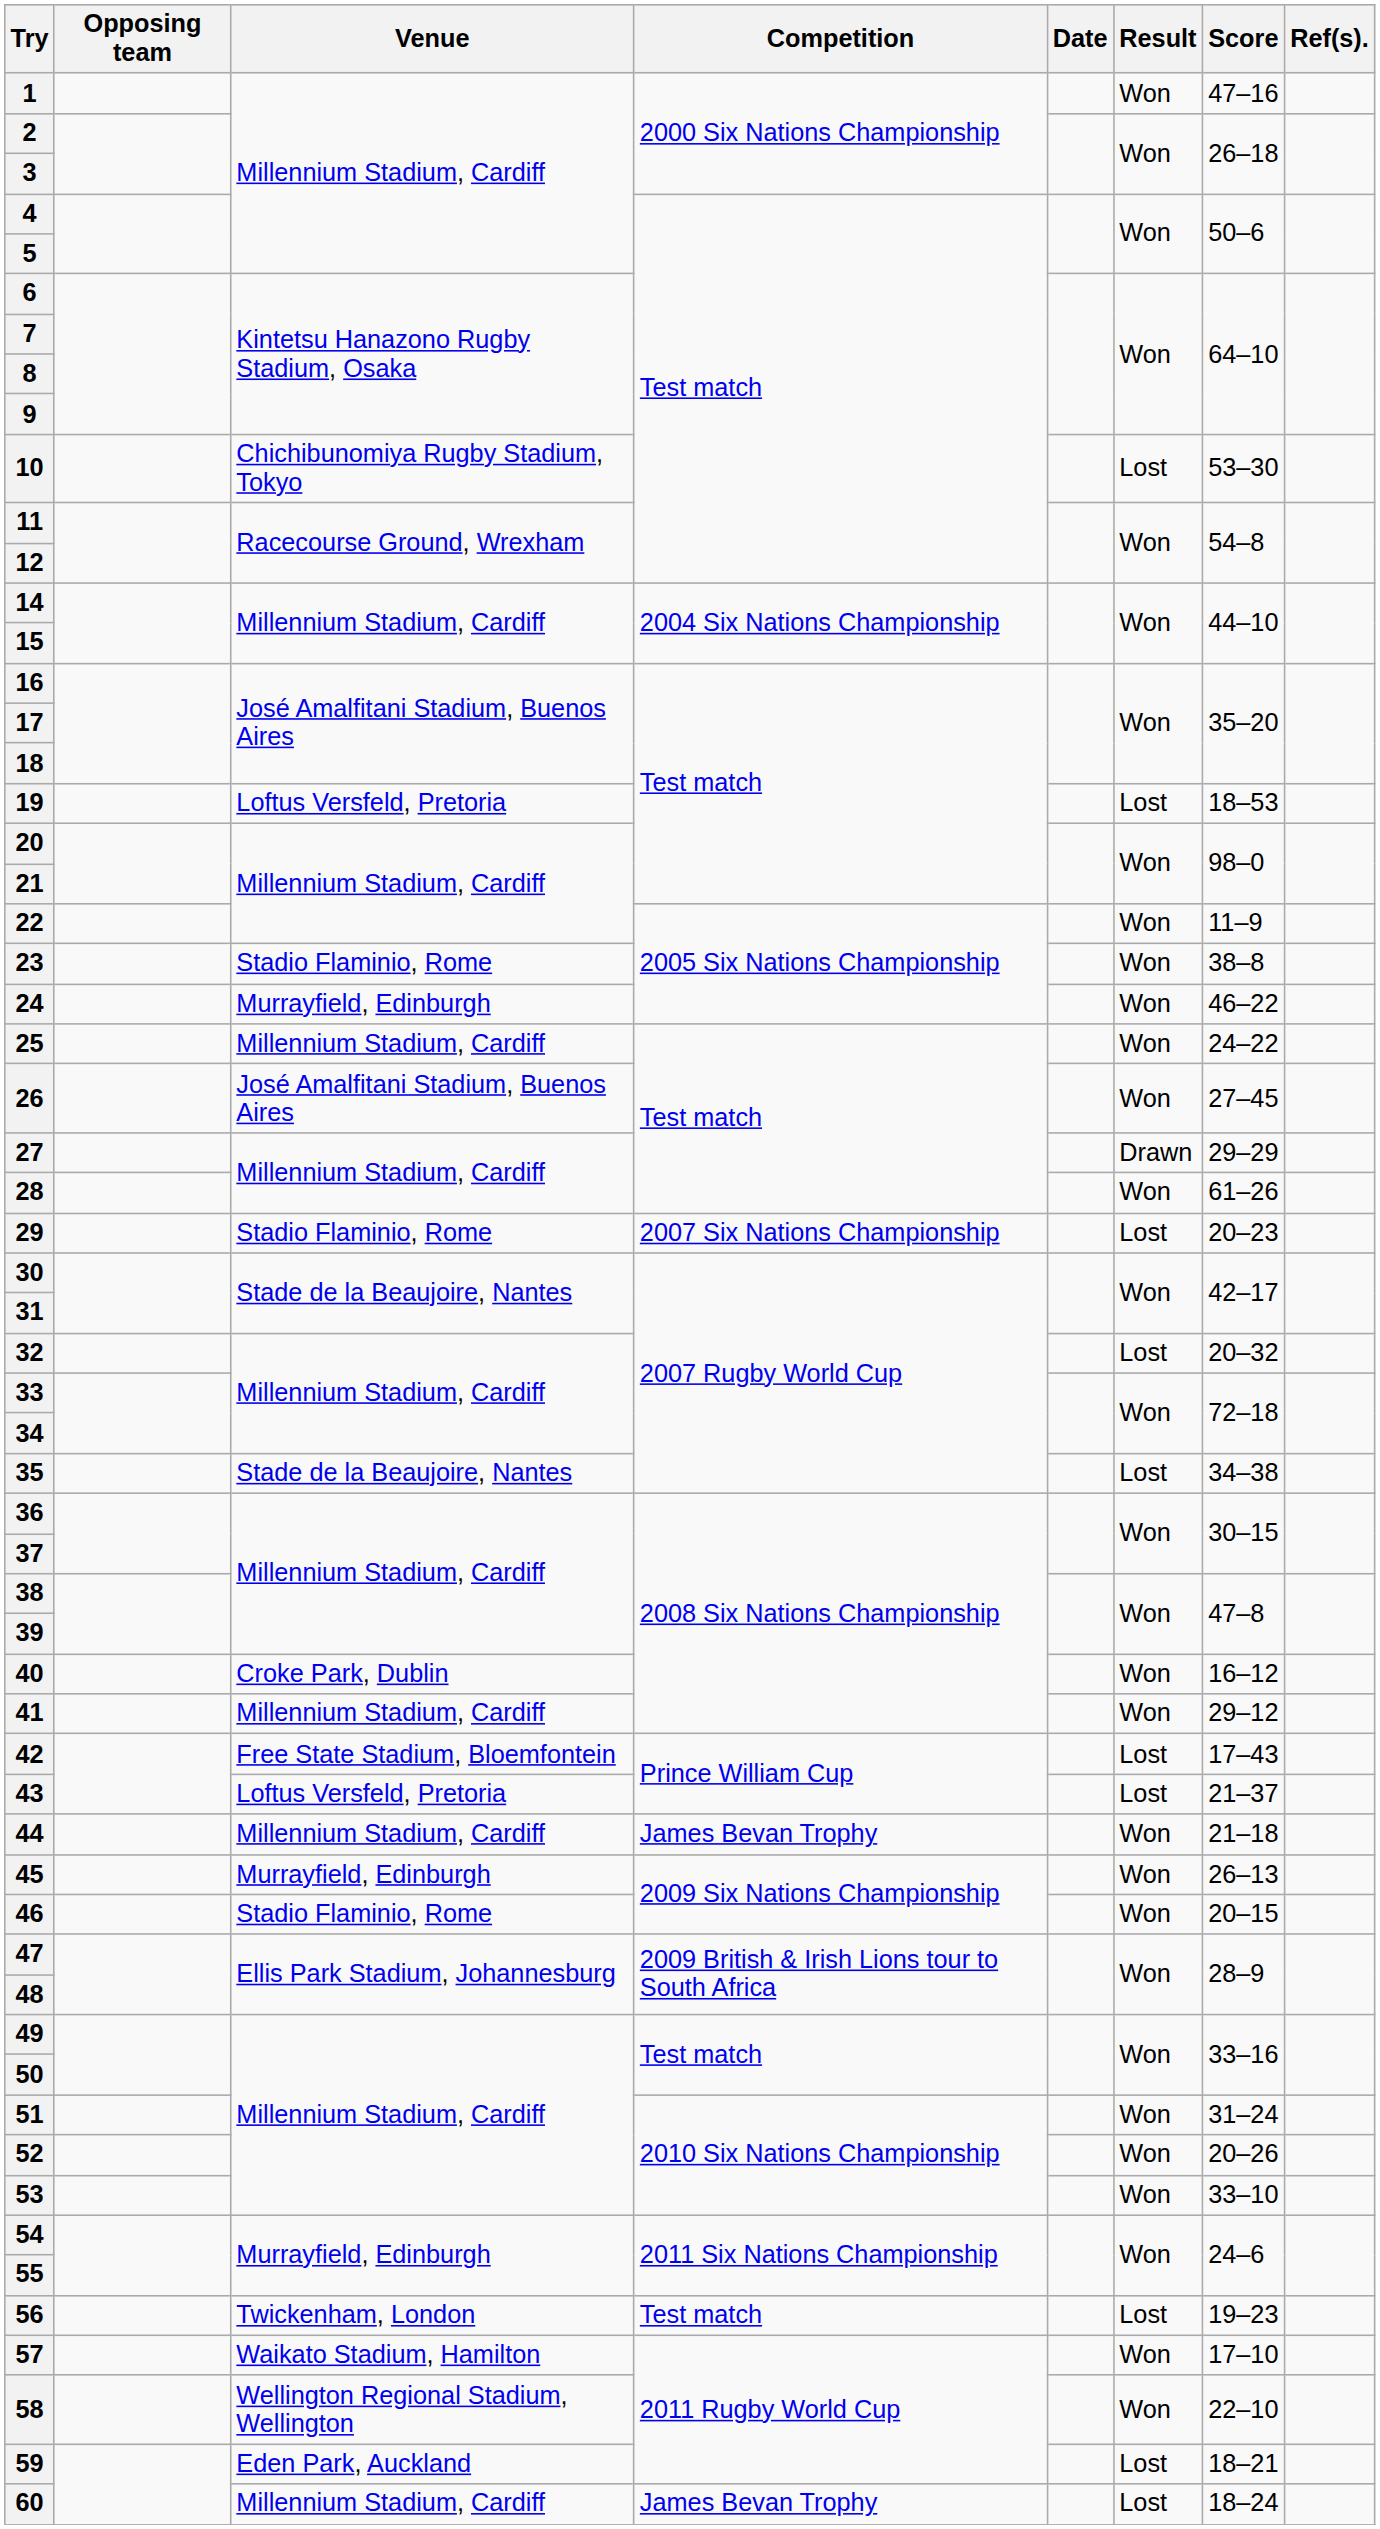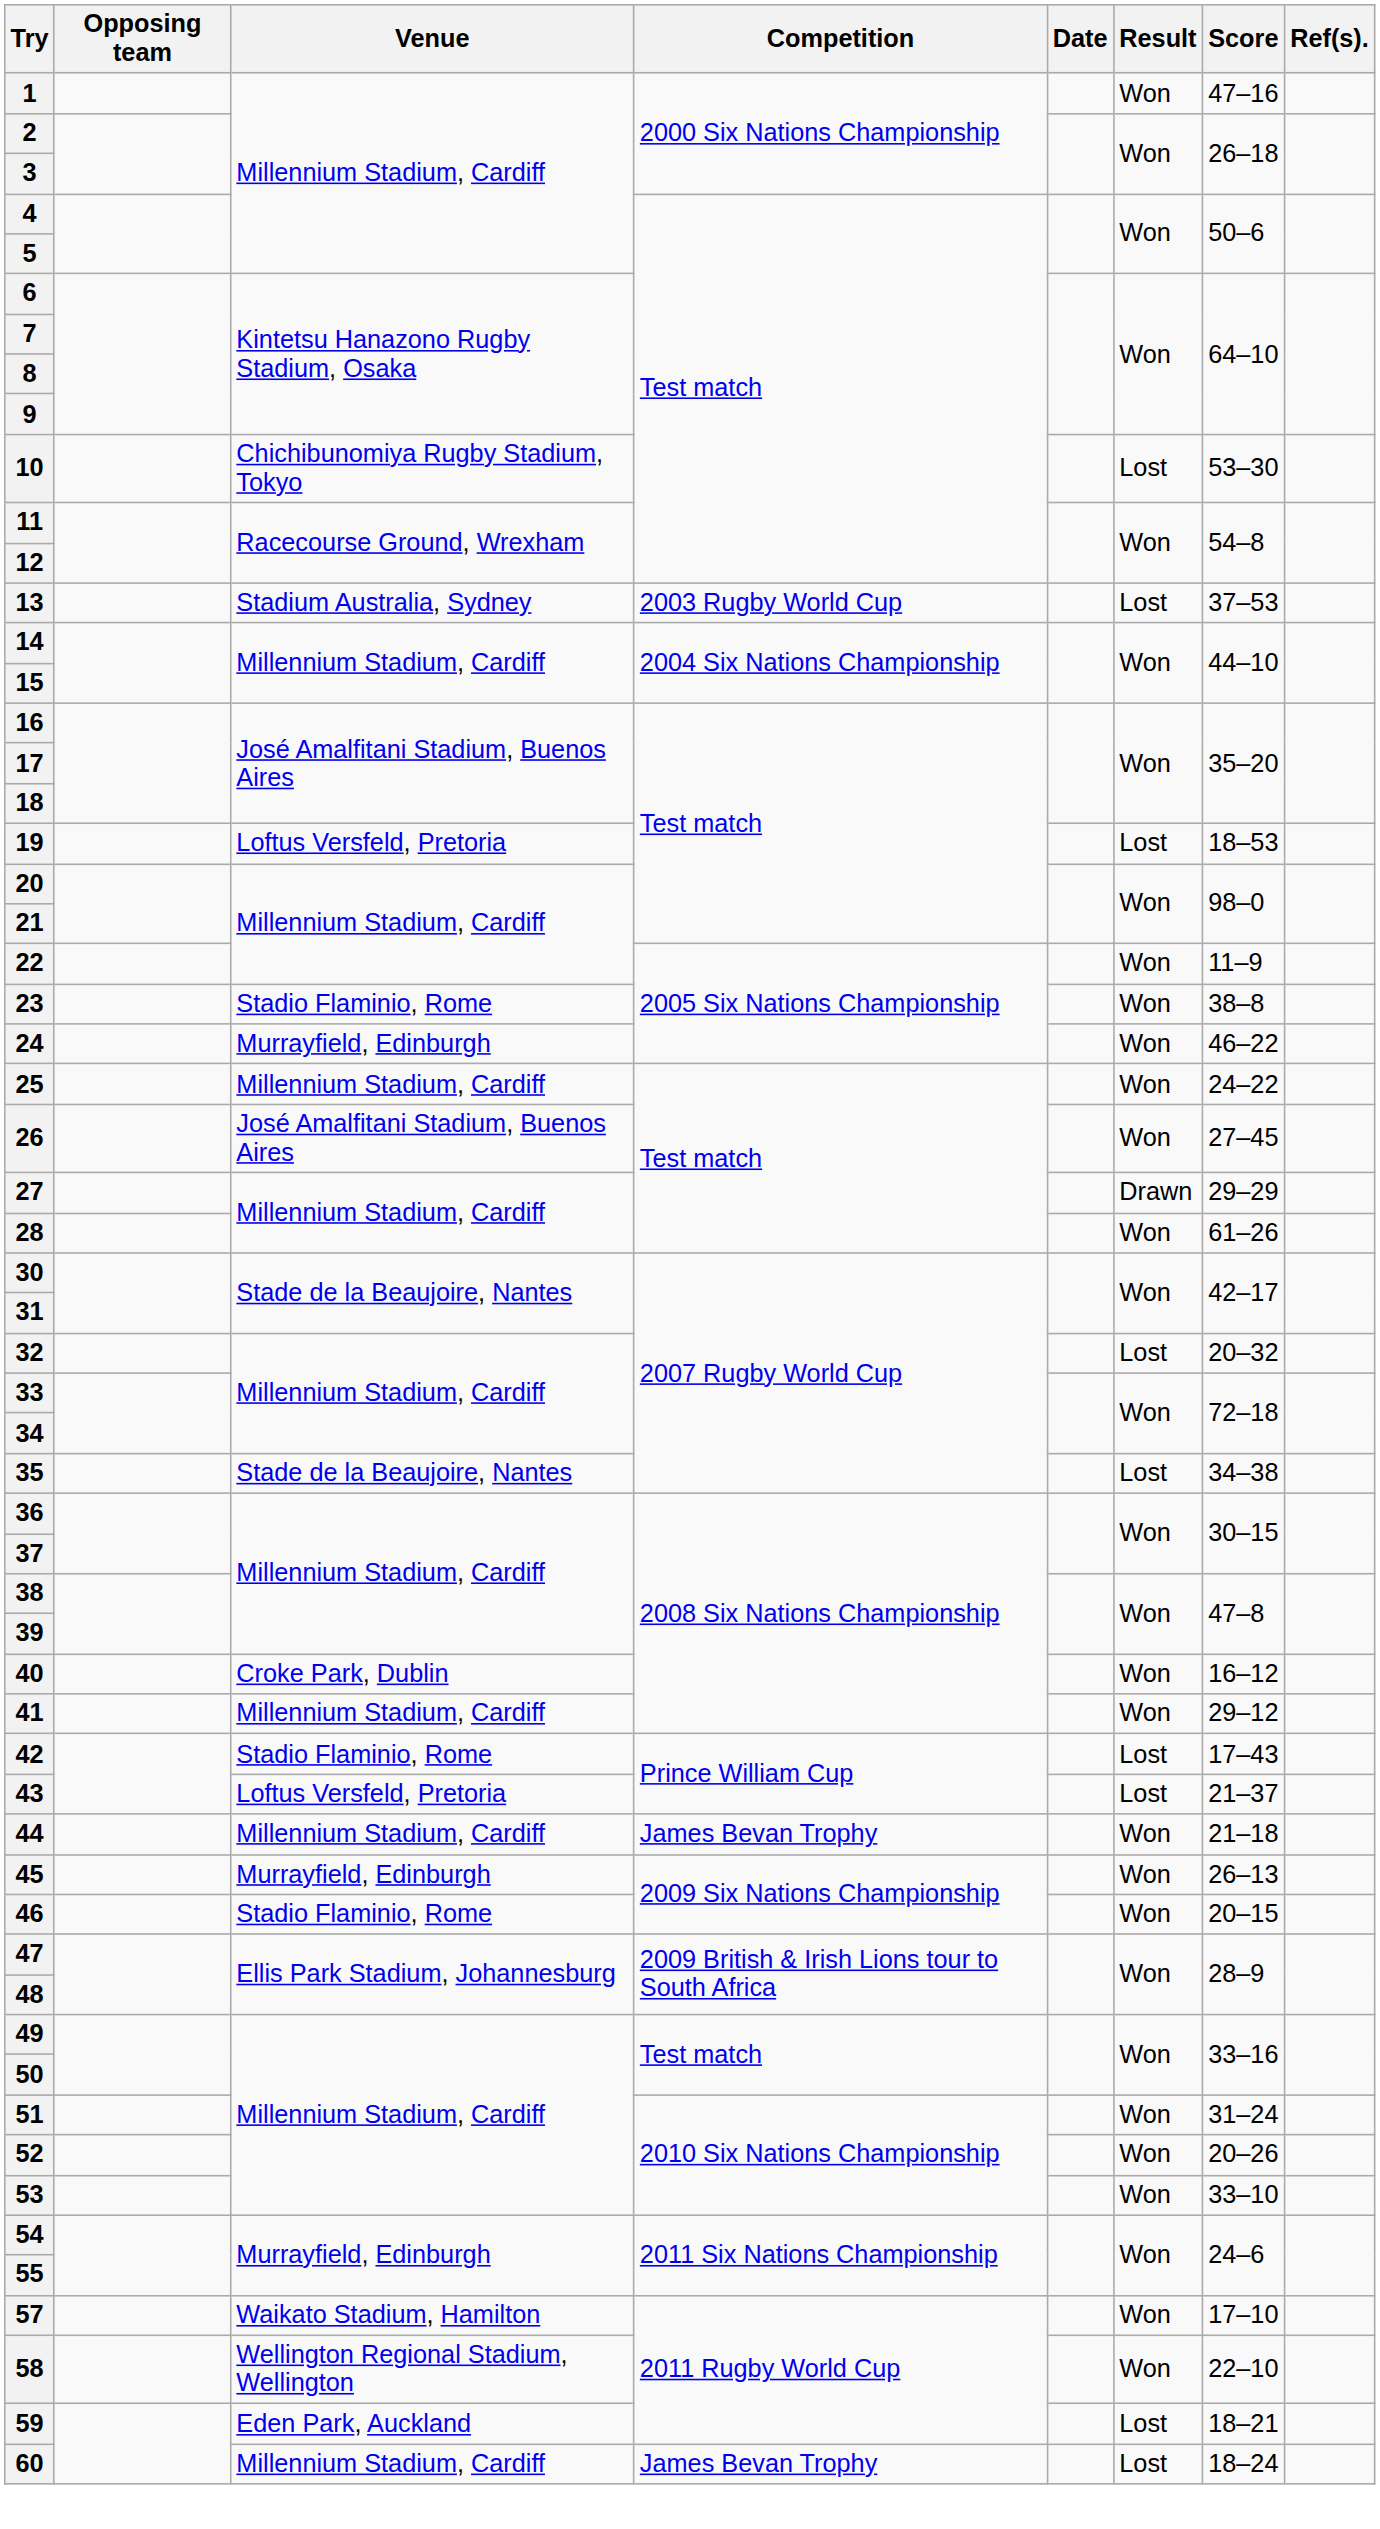+ row: 13 | Stadium Australia, Sydney | 2003 Rugby World Cup | Lost | 37–53
- row: 29 | Stadio Flaminio, Rome | 2007 Six Nations Championship | Lost | 20–23
42 | Venue: Free State Stadium, Bloemfontein -> Stadio Flaminio, Rome
- row: 56 | Twickenham, London | Test match | Lost | 19–23
